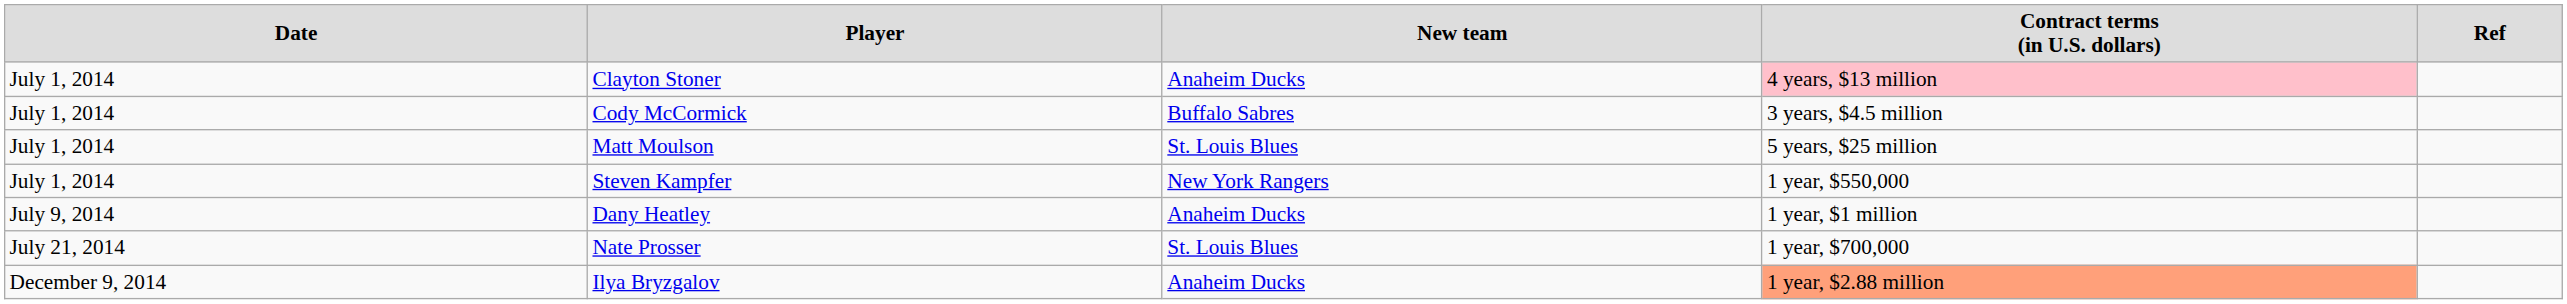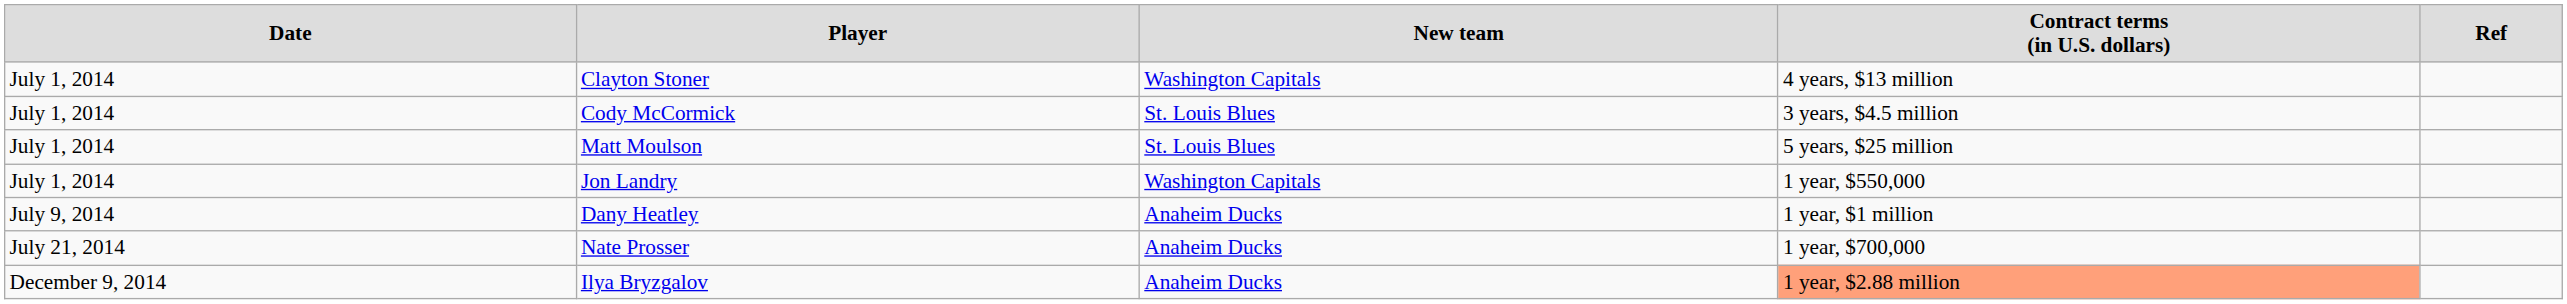Clayton Stoner | column 3: Anaheim Ducks -> Washington Capitals
Clayton Stoner | column 4: pink background -> no background
Cody McCormick | column 3: Buffalo Sabres -> St. Louis Blues
+ row: July 1, 2014 | Jon Landry | Washington Capitals | 1 year, $550,000
- row: July 1, 2014 | Steven Kampfer | New York Rangers | 1 year, $550,000
Nate Prosser | column 3: St. Louis Blues -> Anaheim Ducks
